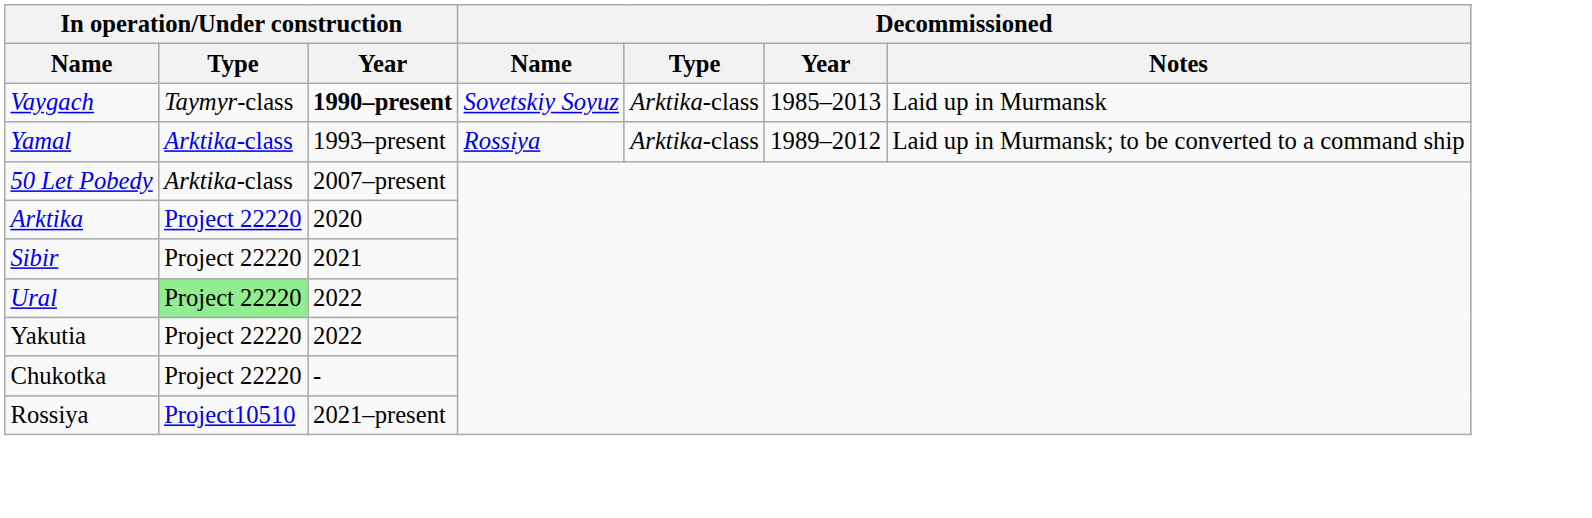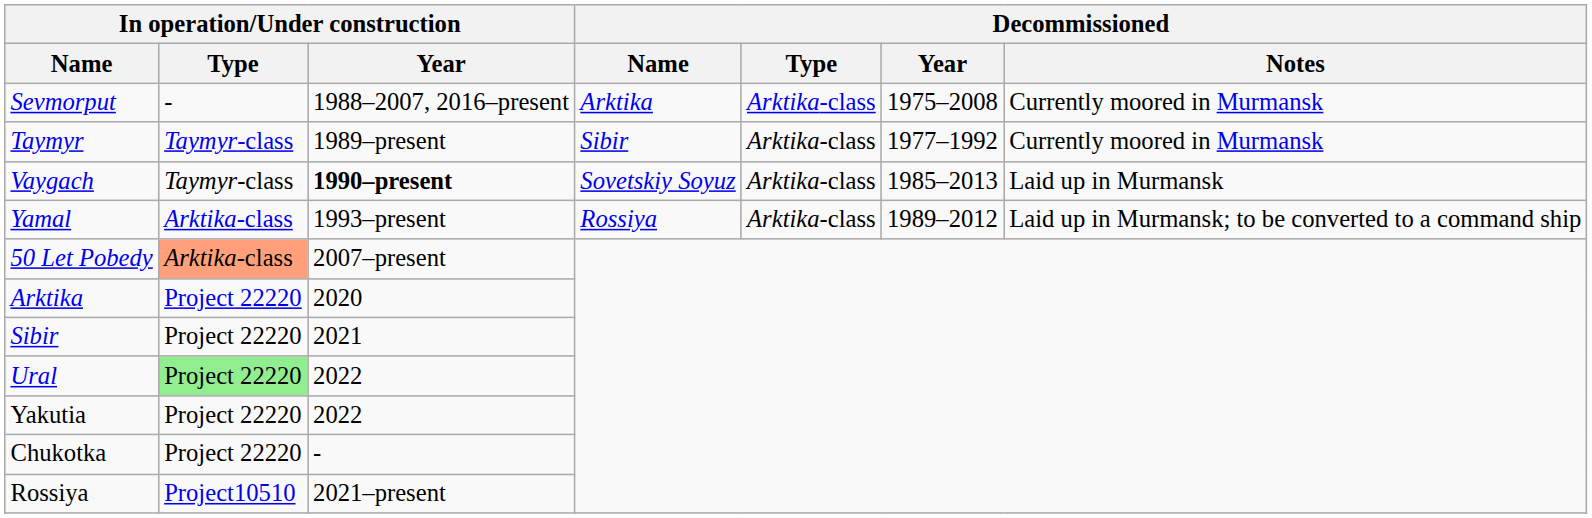+ row: Sevmorput | - | 1988–2007, 2016–present | Arktika | Arktika-class | 1975–2008 | Currently moored in Murmansk
+ row: Taymyr | Taymyr-class | 1989–present | Sibir | Arktika-class | 1977–1992 | Currently moored in Murmansk
50 Let Pobedy | In operation/Under construction / Type: no background -> lightsalmon background
